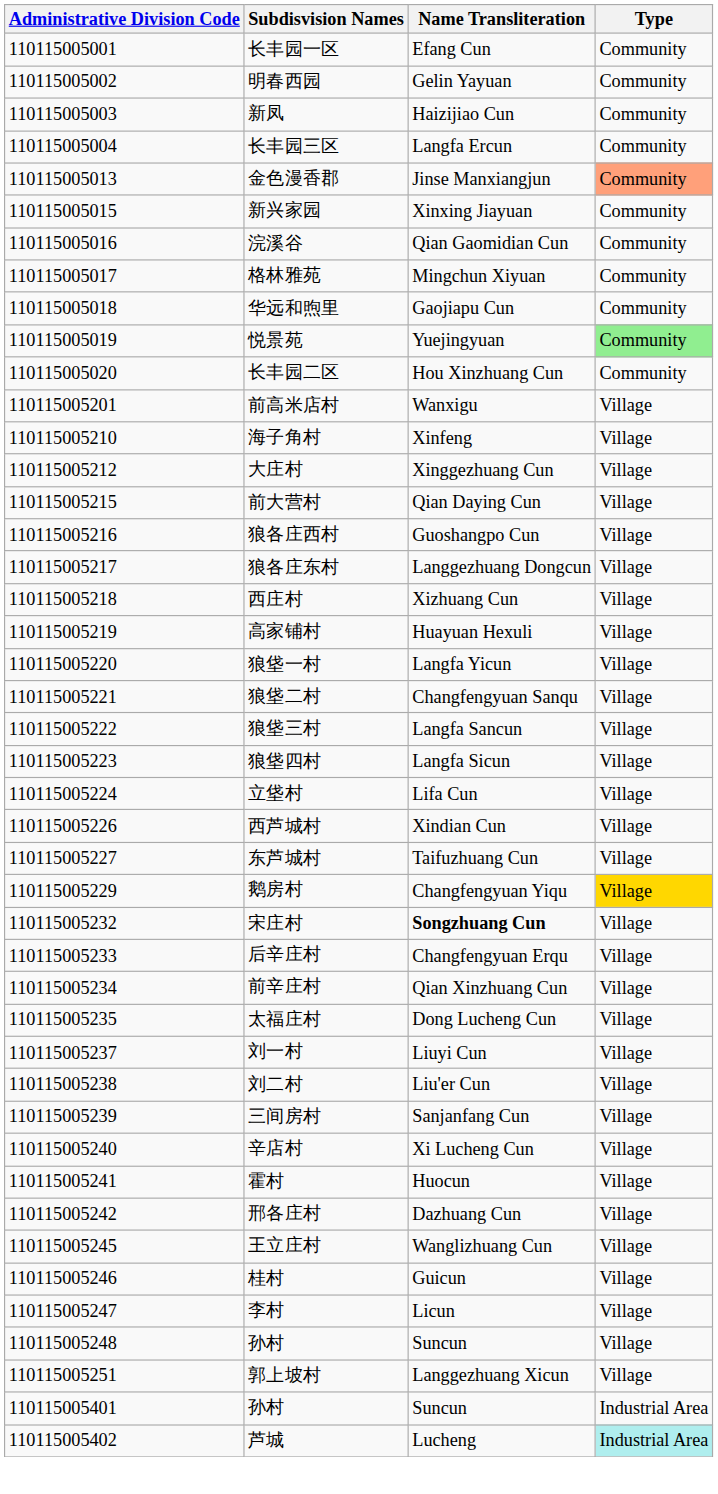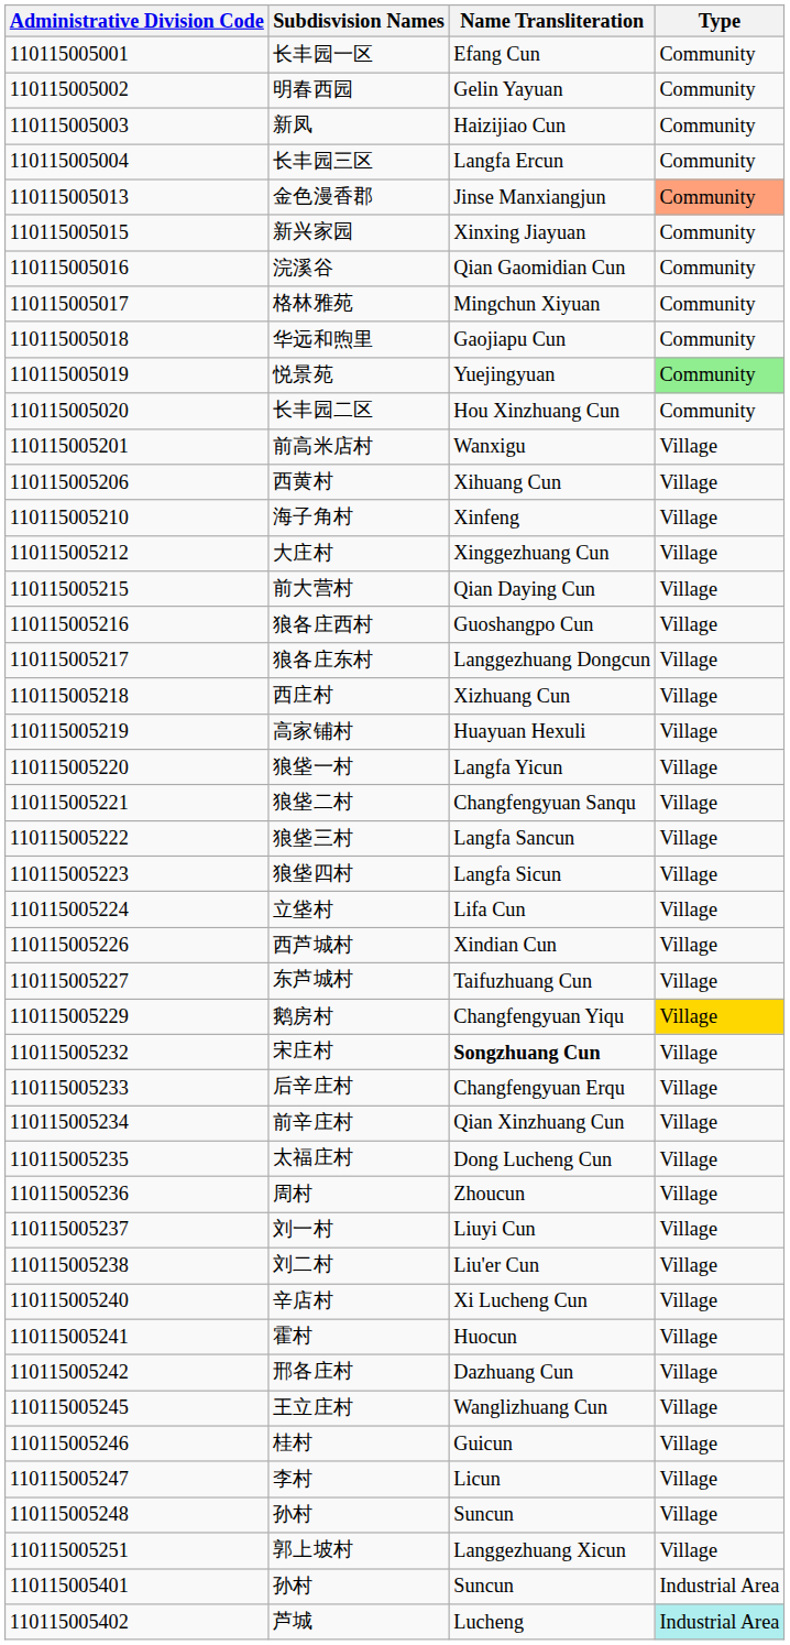+ row: 110115005206 | 西黄村 | Xihuang Cun | Village
+ row: 110115005236 | 周村 | Zhoucun | Village
- row: 110115005239 | 三间房村 | Sanjanfang Cun | Village
